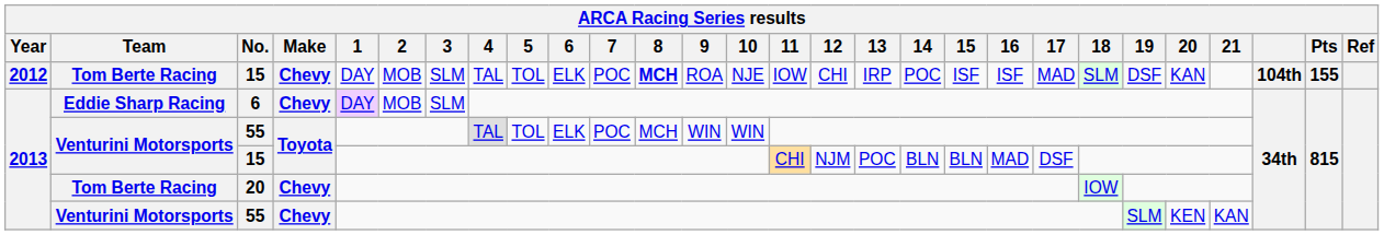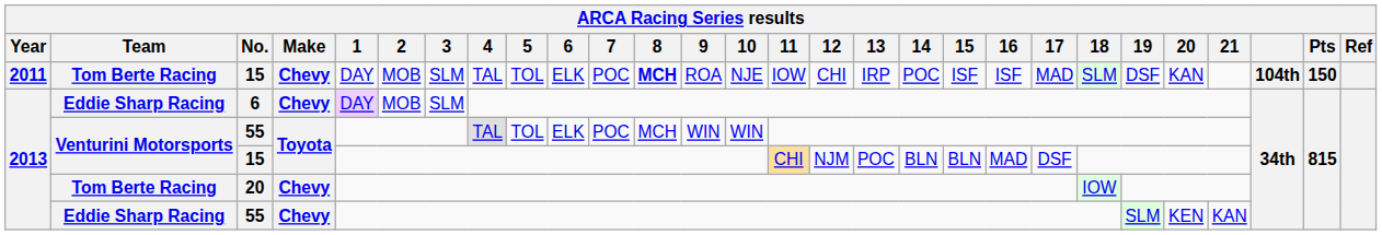15 / Chevy | Year: 2012 -> 2011
15 / Chevy | Pts: 155 -> 150
55 / Chevy | Team: Venturini Motorsports -> Eddie Sharp Racing
